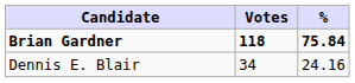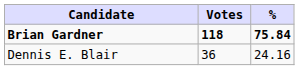Dennis E. Blair | Votes: 34 -> 36
